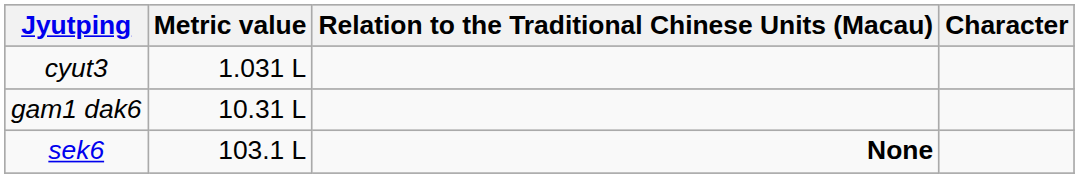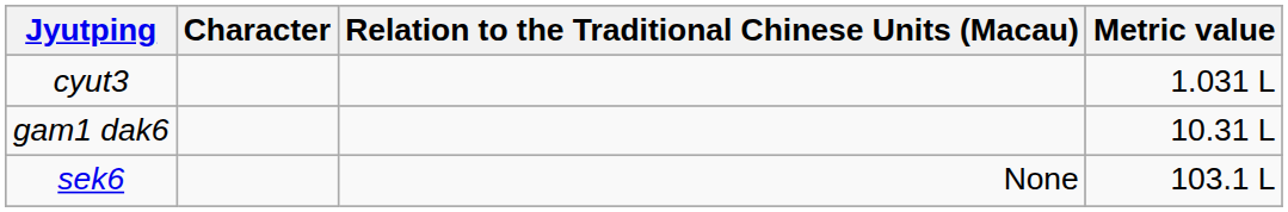columns swapped: Character <-> Metric value
sek6 | Relation to the Traditional Chinese Units (Macau): bold -> normal
